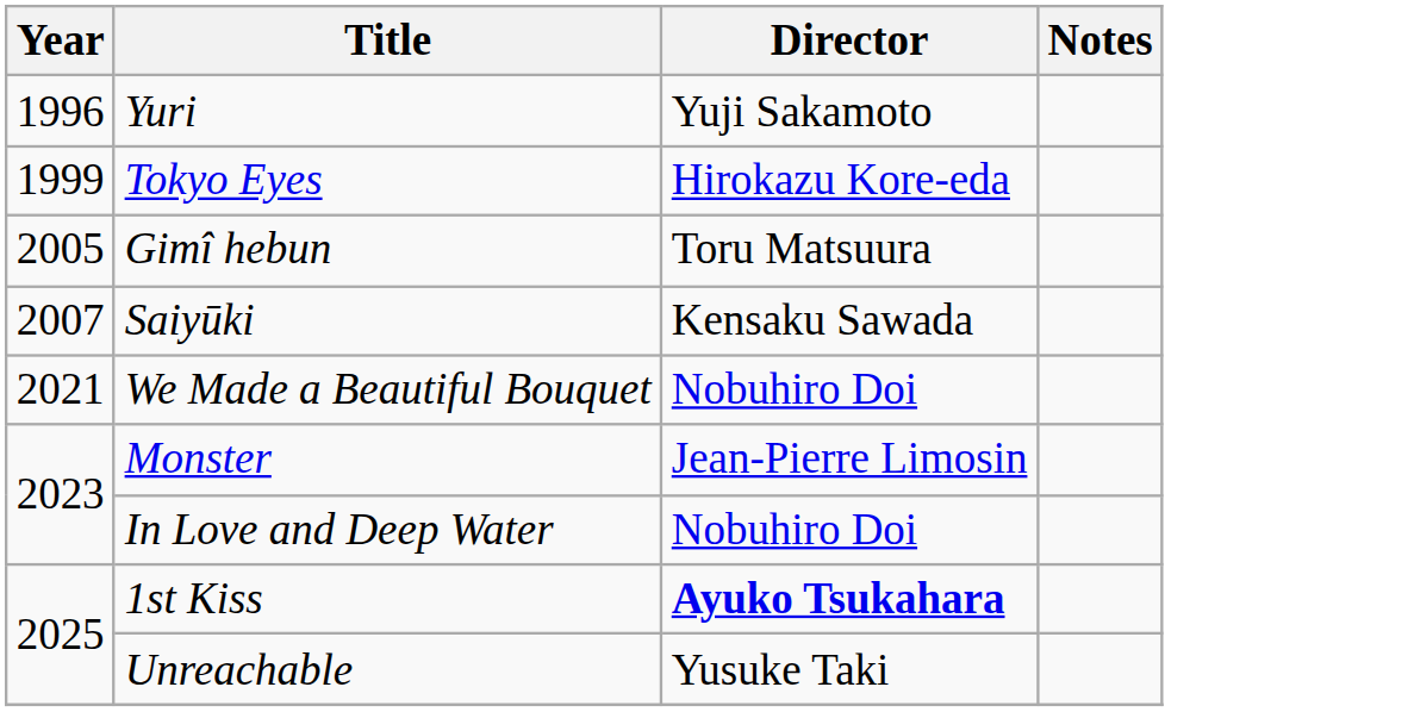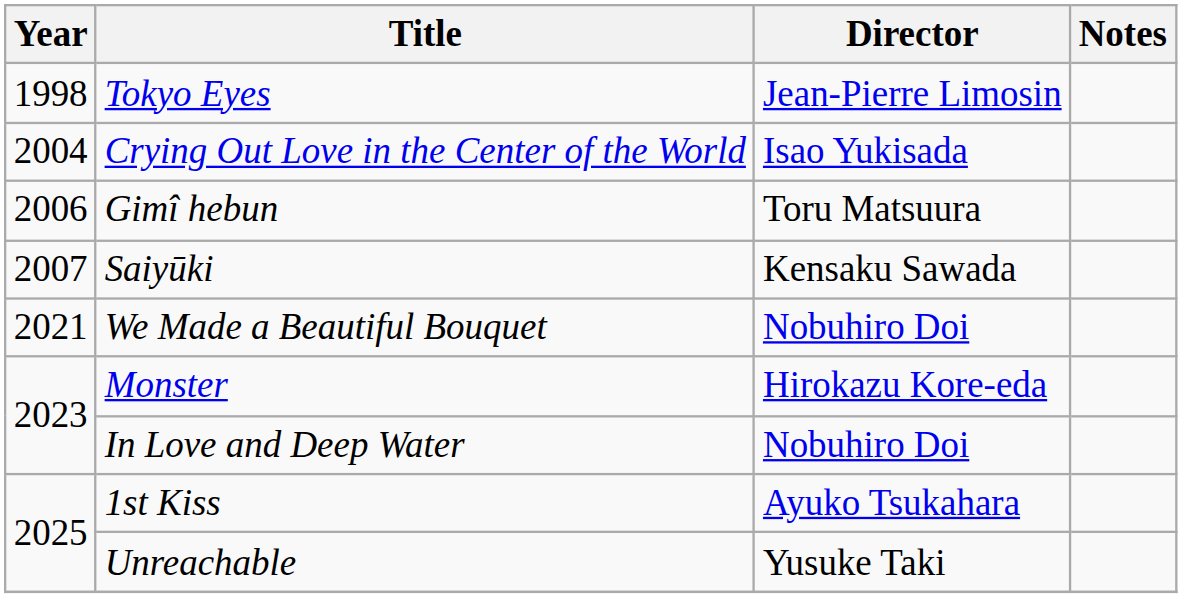- row: 1996 | Yuri | Yuji Sakamoto
Tokyo Eyes | Year: 1999 -> 1998
Tokyo Eyes | Director: Hirokazu Kore-eda -> Jean-Pierre Limosin
+ row: 2004 | Crying Out Love in the Center of the World | Isao Yukisada
Gimî hebun | Year: 2005 -> 2006
Monster | Director: Jean-Pierre Limosin -> Hirokazu Kore-eda
1st Kiss | Director: bold -> normal
